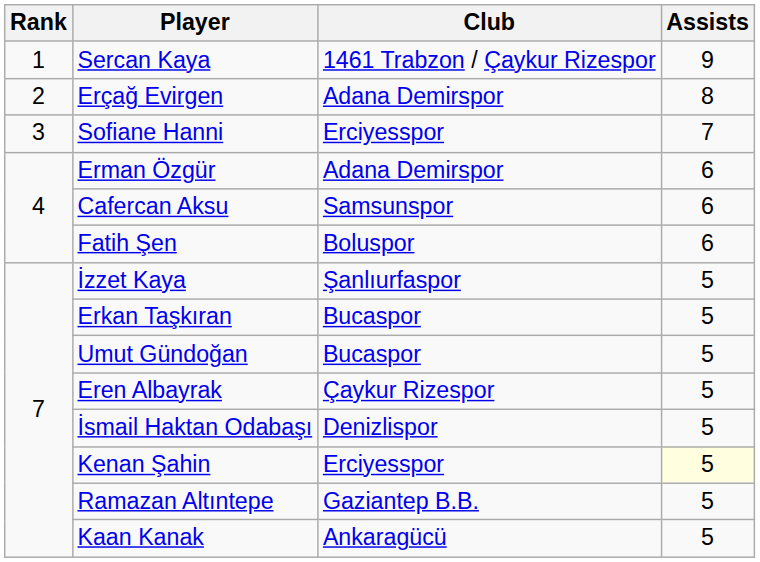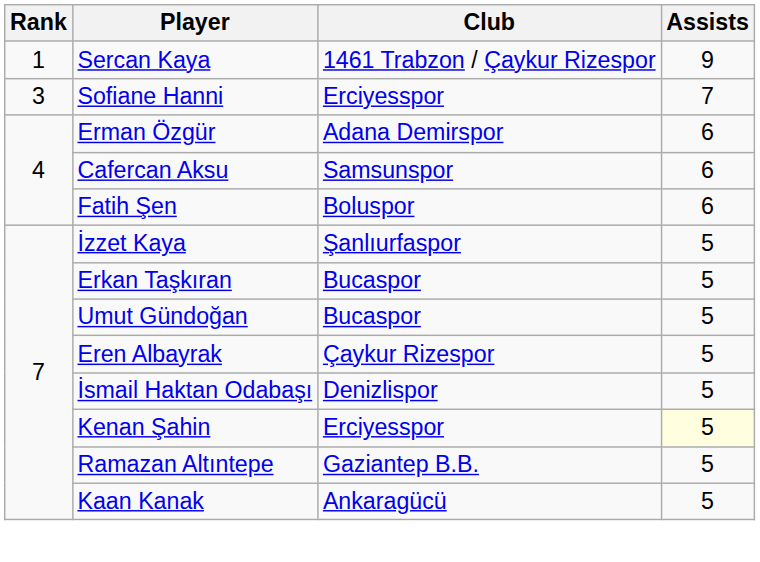- row: 2 | Erçağ Evirgen | Adana Demirspor | 8
